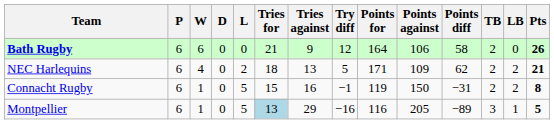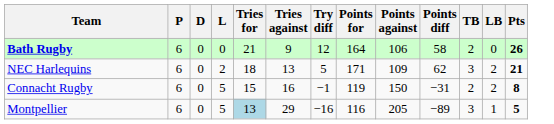- column: W | 6 | 4 | 1 | 1
NEC Harlequins | TB: 2 -> 3
